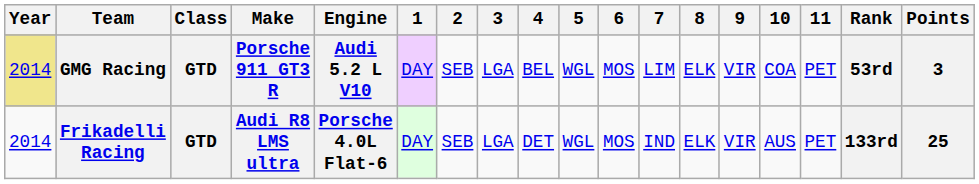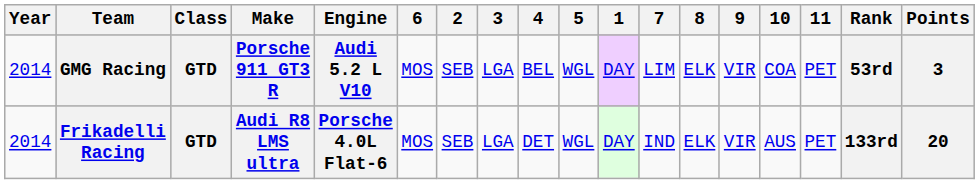columns swapped: 1 <-> 6
GMG Racing | Year: khaki background -> no background
Frikadelli Racing | Points: 25 -> 20
